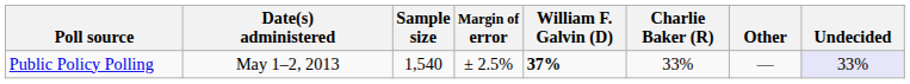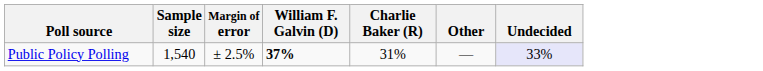- column: Date(s) administered | May 1–2, 2013
Public Policy Polling | Charlie Baker (R): 33% -> 31%
